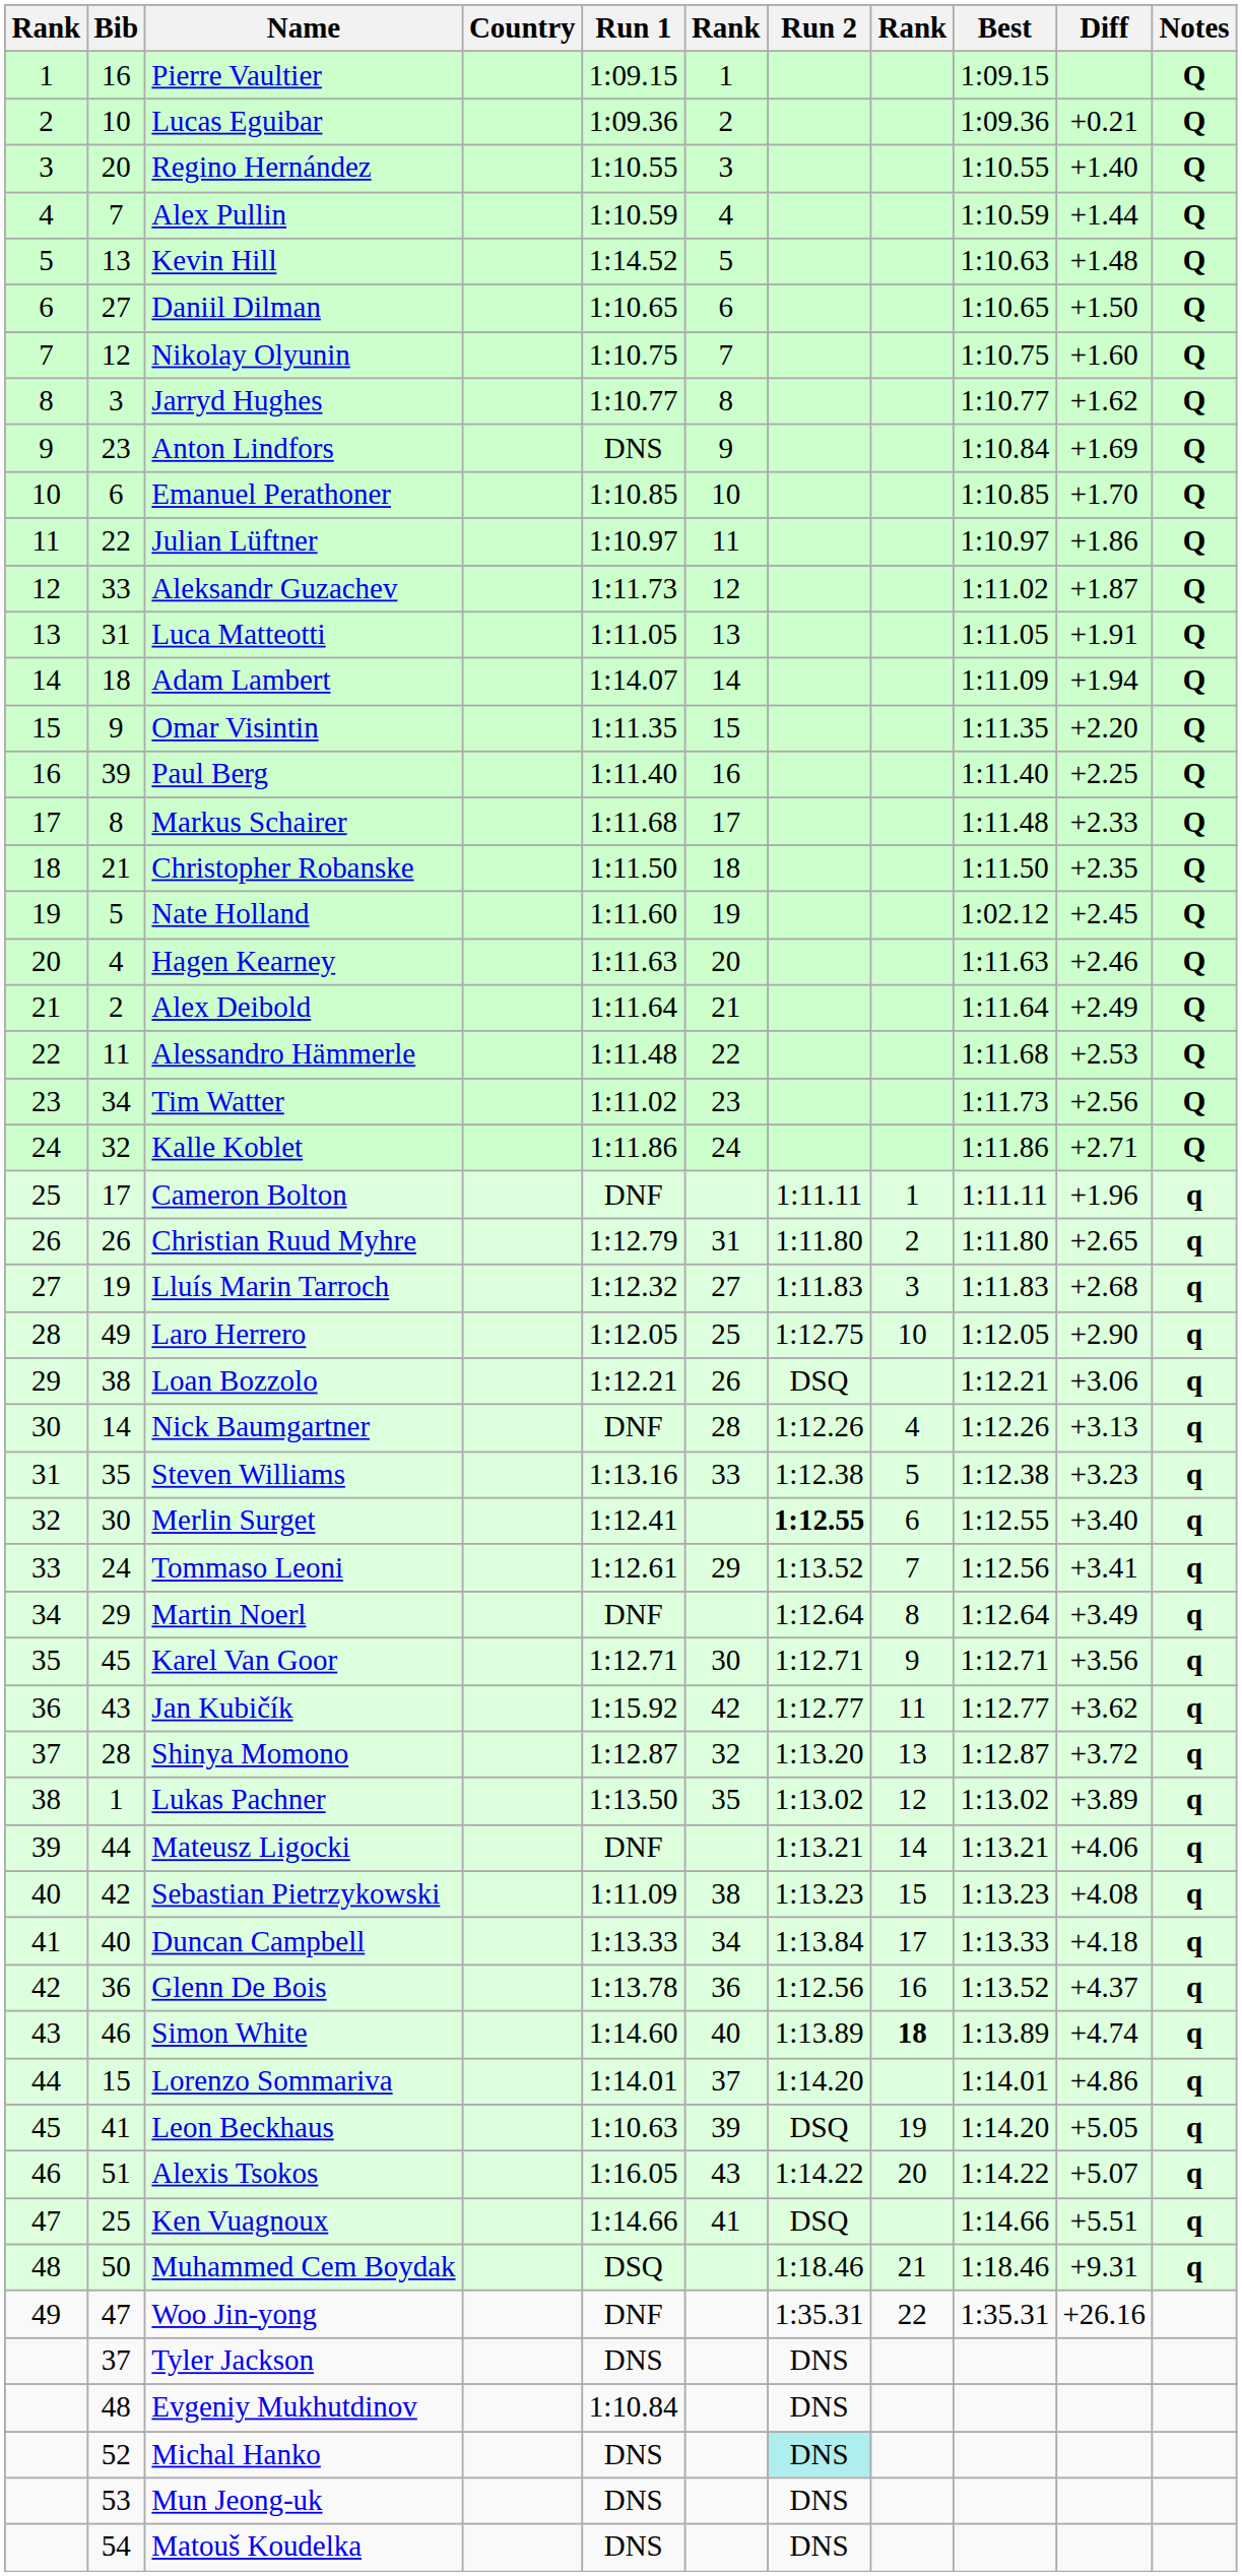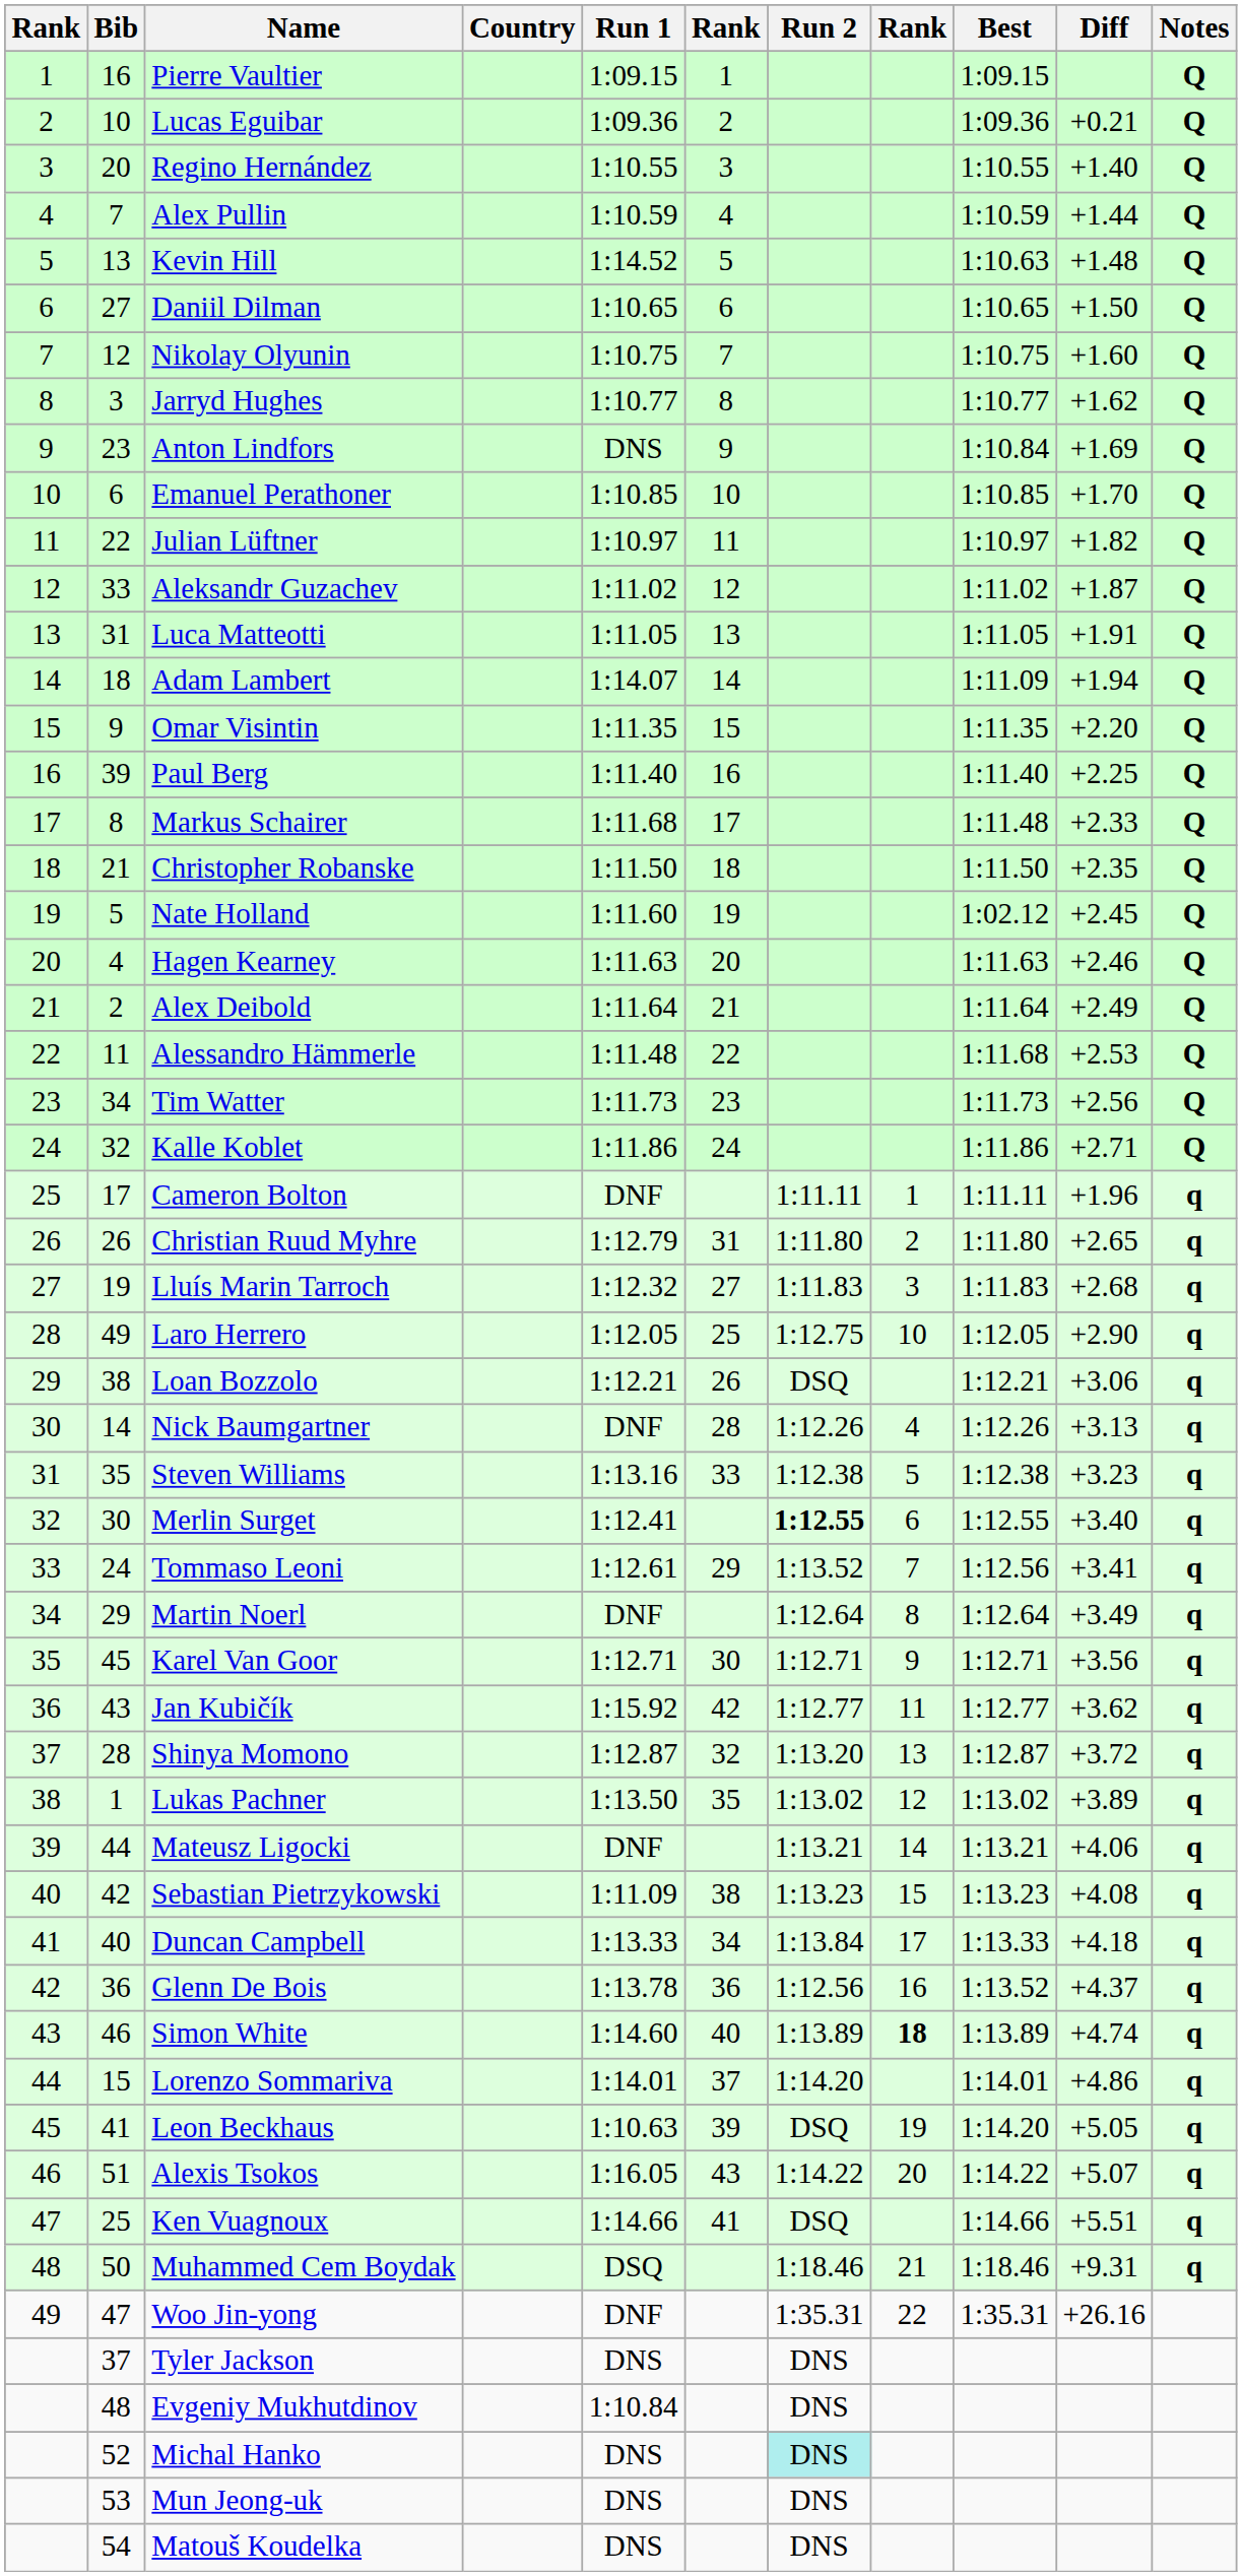Julian Lüftner | Diff: +1.86 -> +1.82
Aleksandr Guzachev | Run 1: 1:11.73 -> 1:11.02
Tim Watter | Run 1: 1:11.02 -> 1:11.73
